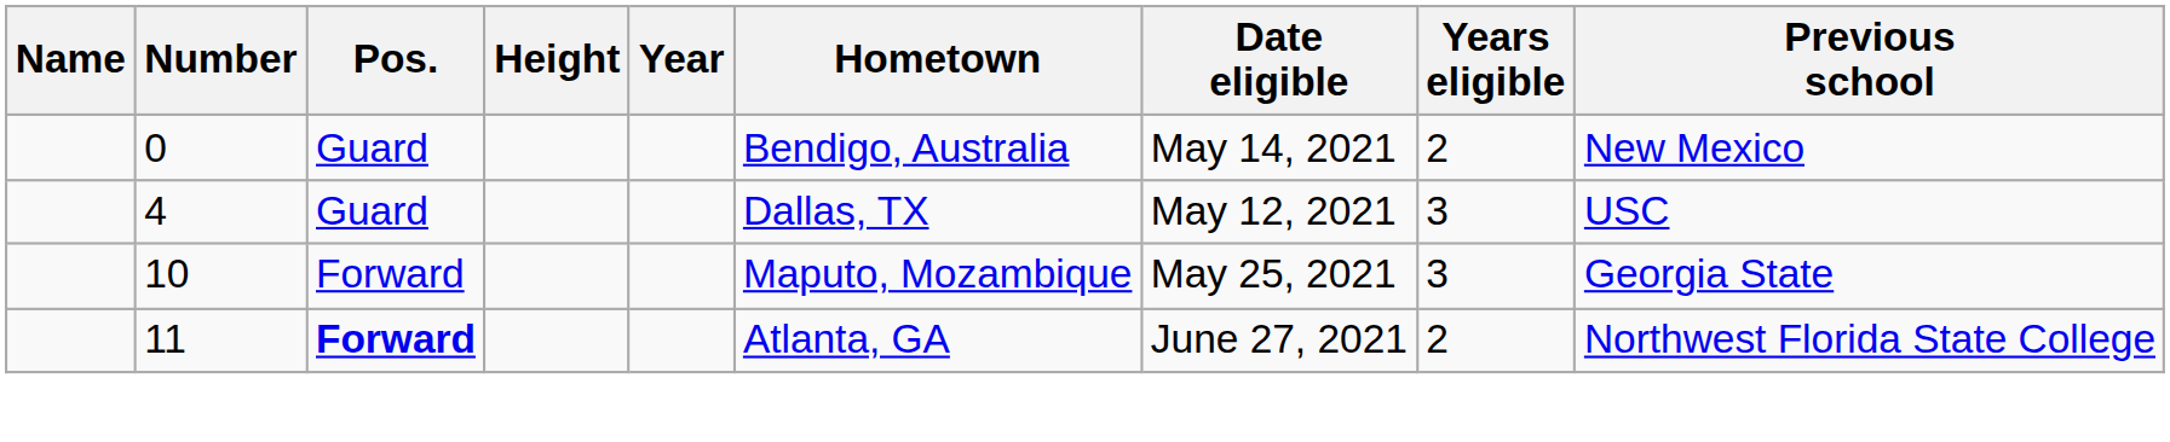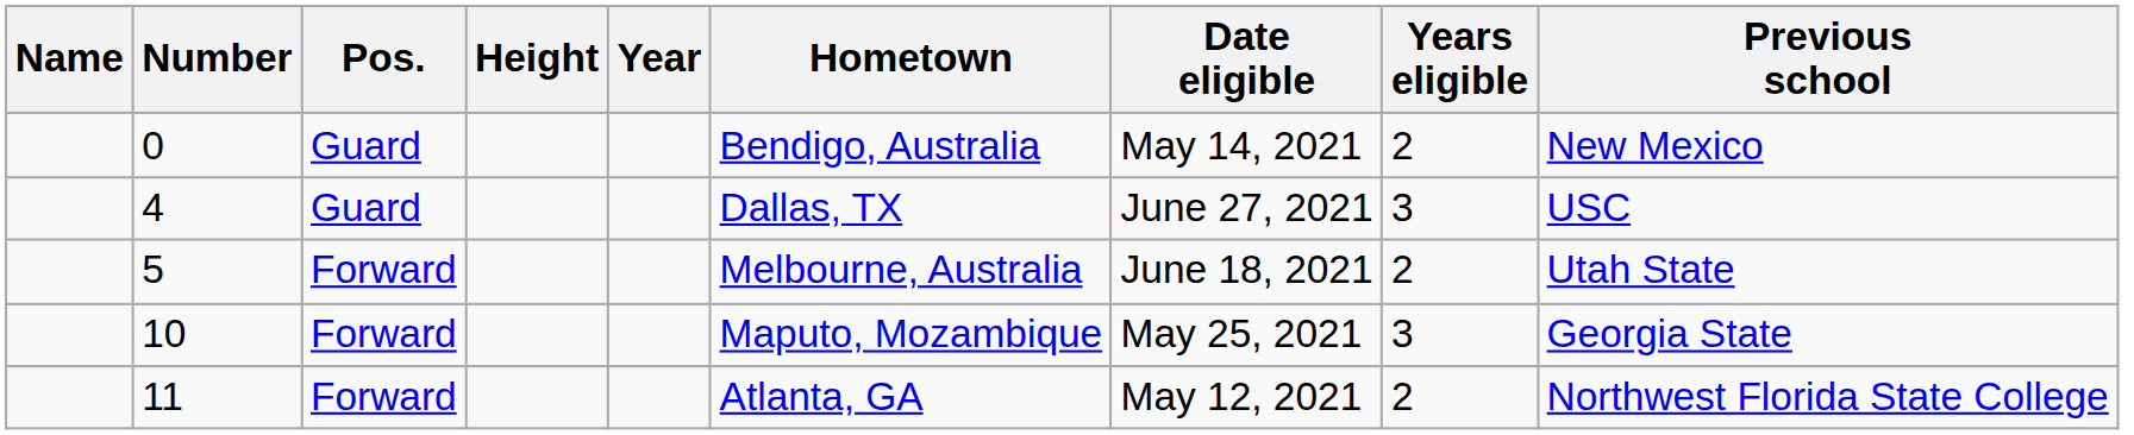4 | Date eligible: May 12, 2021 -> June 27, 2021
+ row: 5 | Forward | Melbourne, Australia | June 18, 2021 | 2 | Utah State
11 | Pos.: bold -> normal
11 | Date eligible: June 27, 2021 -> May 12, 2021
